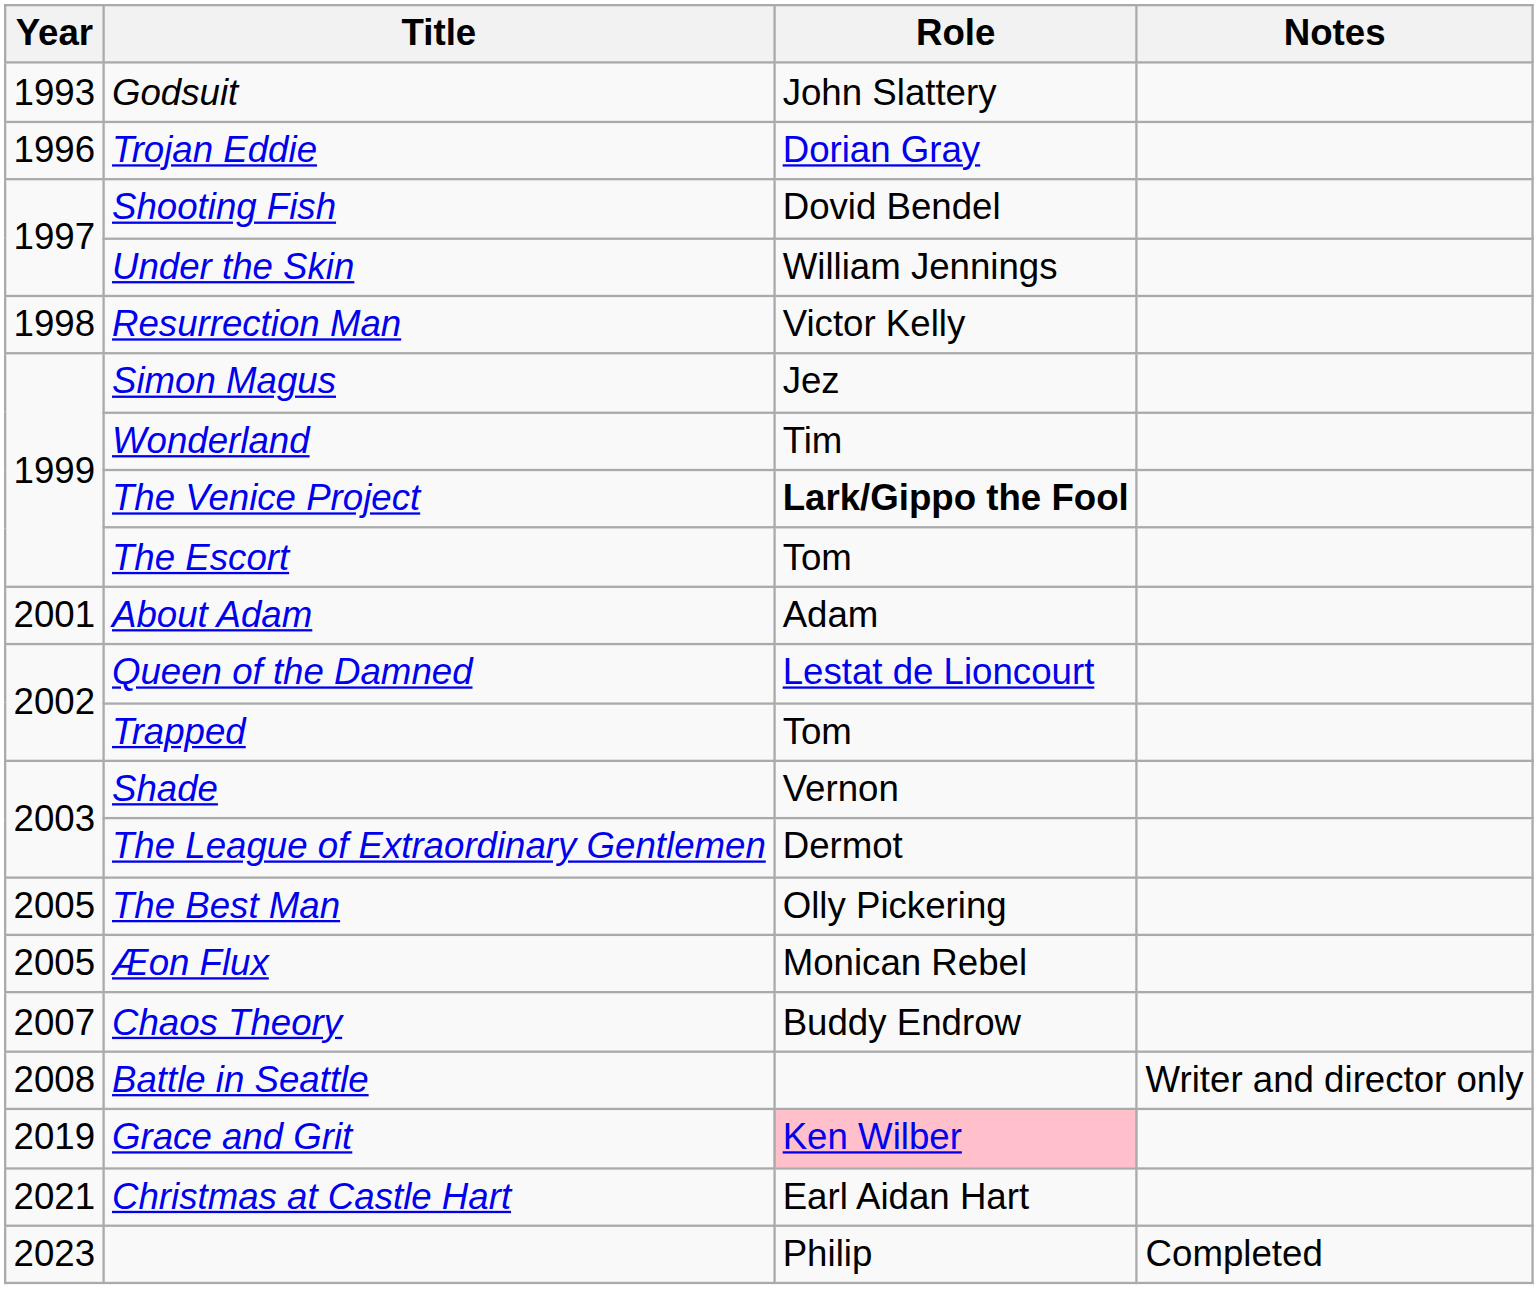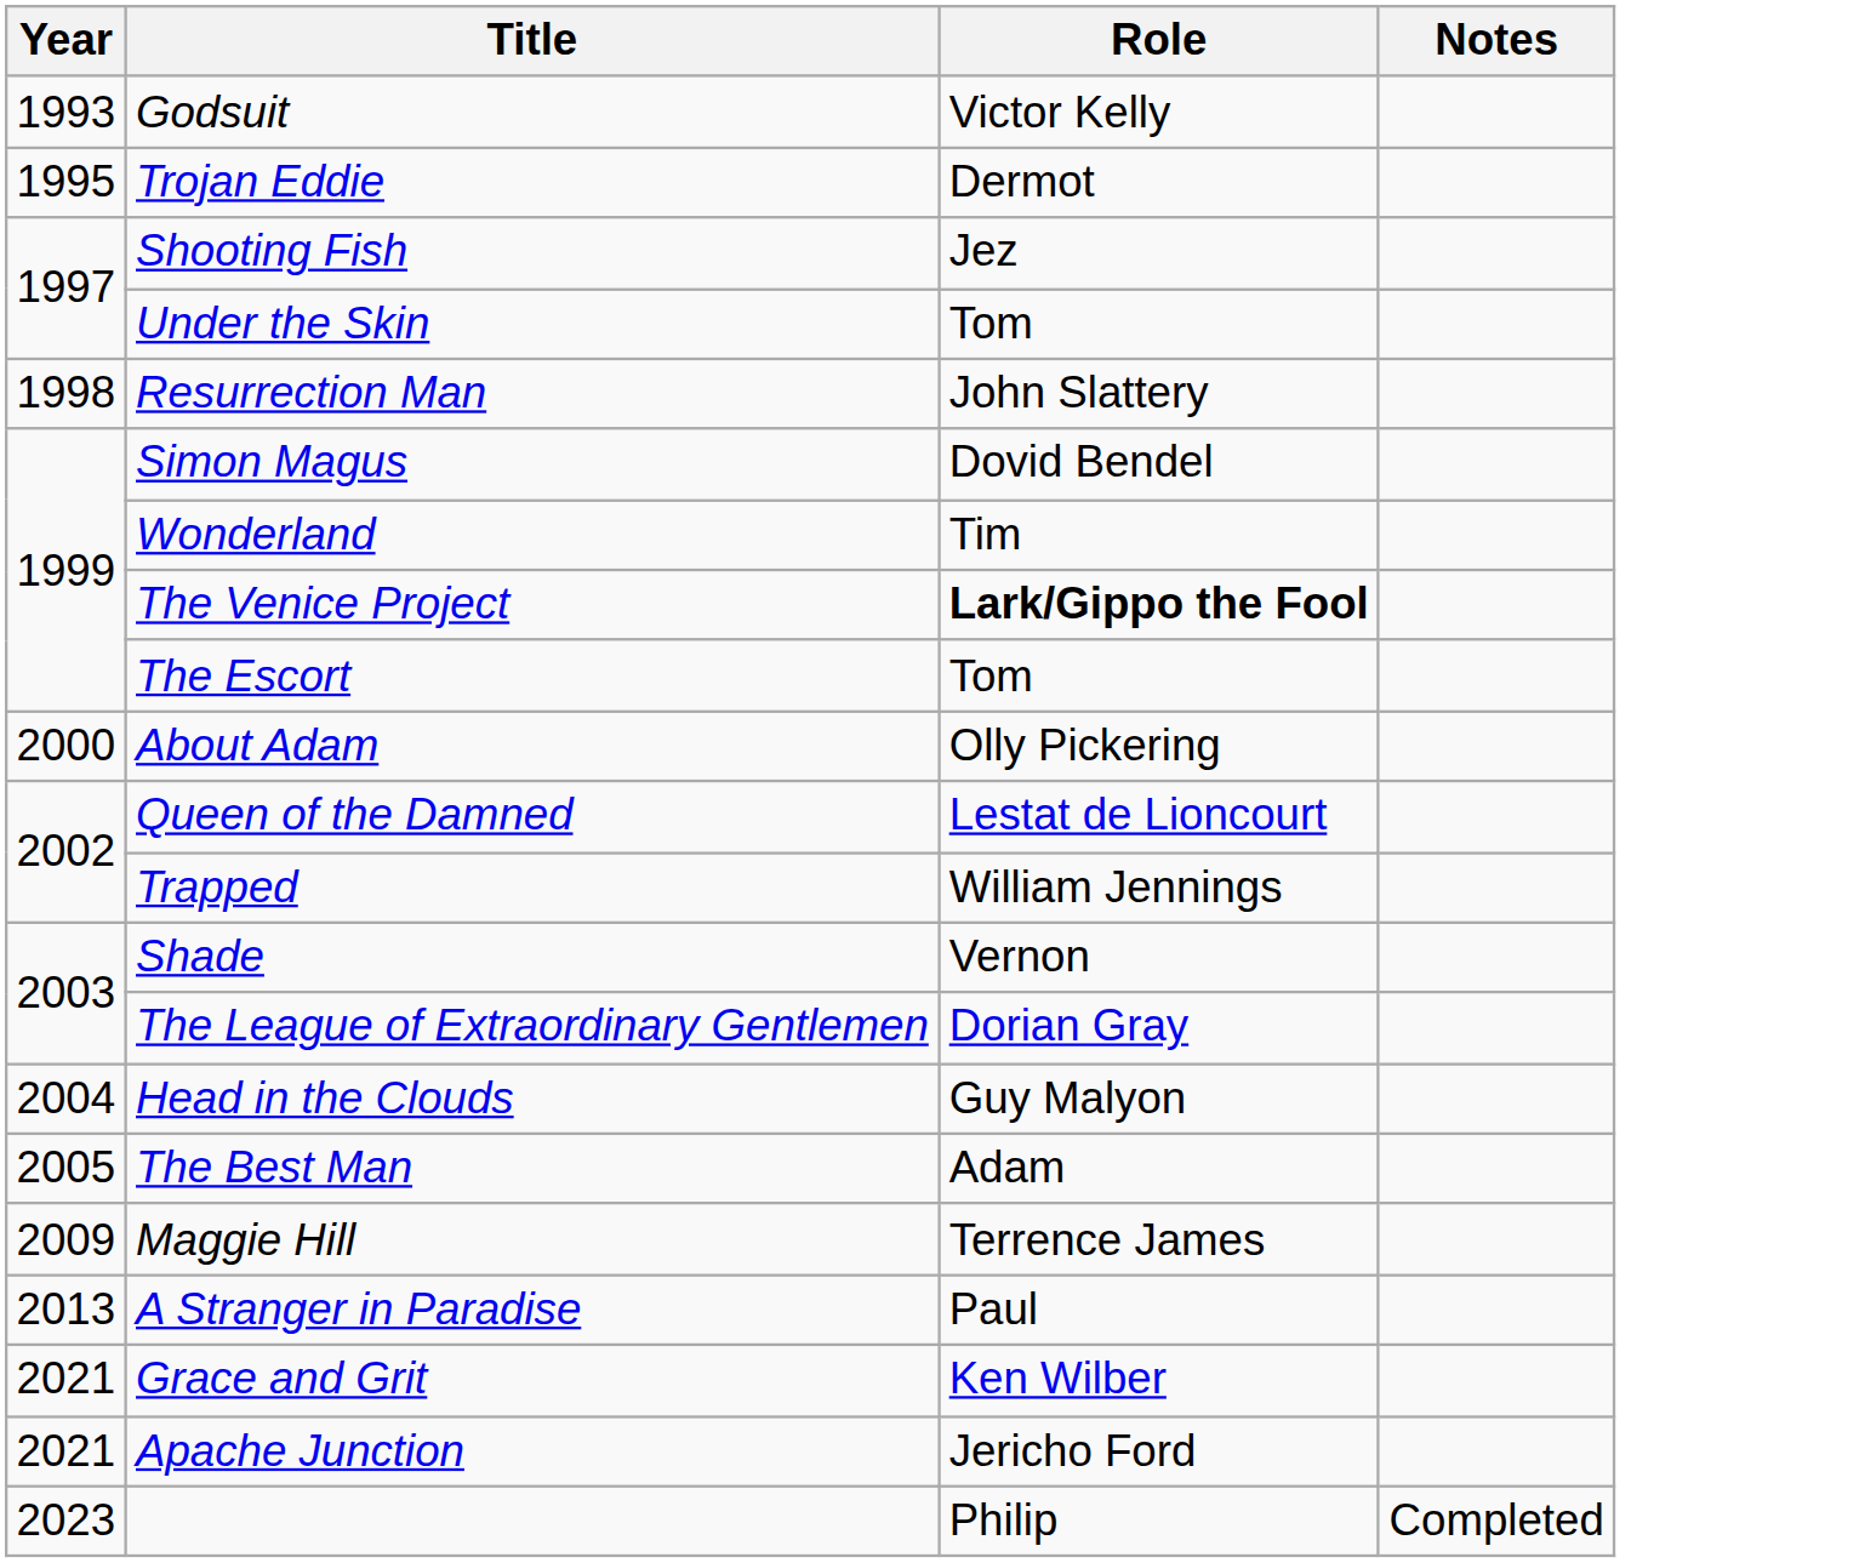Godsuit | Role: John Slattery -> Victor Kelly
Trojan Eddie | Year: 1996 -> 1995
Trojan Eddie | Role: Dorian Gray -> Dermot
Shooting Fish | Role: Dovid Bendel -> Jez
Under the Skin | Role: William Jennings -> Tom
Resurrection Man | Role: Victor Kelly -> John Slattery
Simon Magus | Role: Jez -> Dovid Bendel
About Adam | Year: 2001 -> 2000
About Adam | Role: Adam -> Olly Pickering
Trapped | Role: Tom -> William Jennings
The League of Extraordinary Gentlemen | Role: Dermot -> Dorian Gray
+ row: 2004 | Head in the Clouds | Guy Malyon
The Best Man | Role: Olly Pickering -> Adam
- row: 2005 | Æon Flux | Monican Rebel
- row: 2007 | Chaos Theory | Buddy Endrow
- row: 2008 | Battle in Seattle | Writer and director only
+ row: 2009 | Maggie Hill | Terrence James
+ row: 2013 | A Stranger in Paradise | Paul
Grace and Grit | Year: 2019 -> 2021
Grace and Grit | Role: pink background -> no background
- row: 2021 | Christmas at Castle Hart | Earl Aidan Hart
+ row: 2021 | Apache Junction | Jericho Ford
